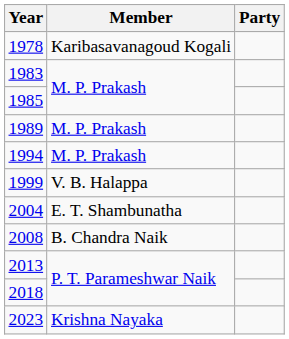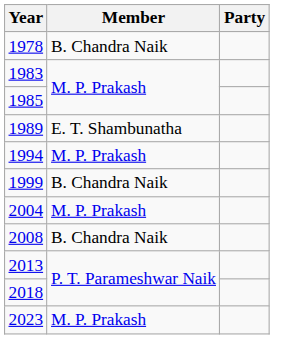1978 | Member: Karibasavanagoud Kogali -> B. Chandra Naik
1989 | Member: M. P. Prakash -> E. T. Shambunatha
1999 | Member: V. B. Halappa -> B. Chandra Naik
2004 | Member: E. T. Shambunatha -> M. P. Prakash
2023 | Member: Krishna Nayaka -> M. P. Prakash
